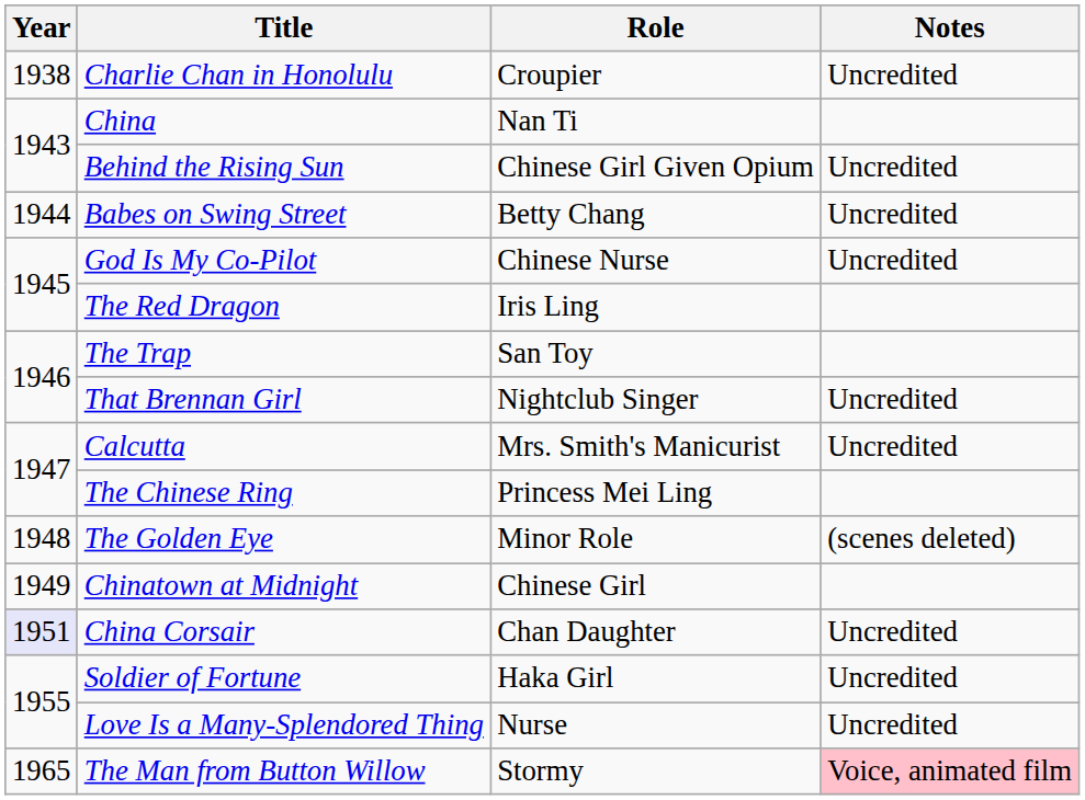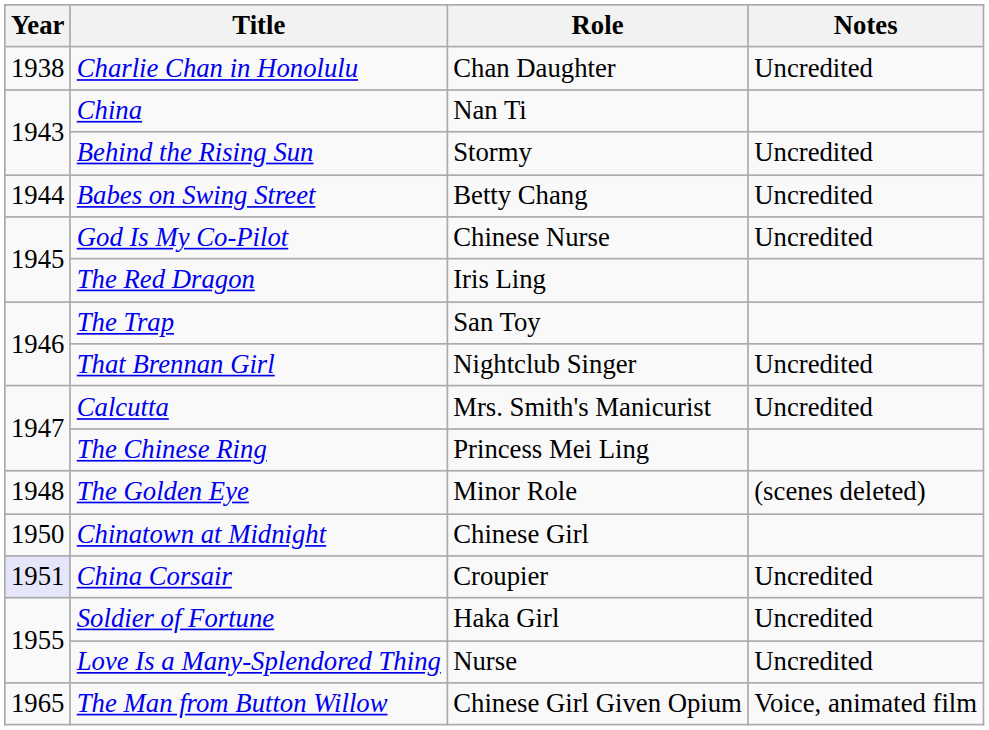Charlie Chan in Honolulu | Role: Croupier -> Chan Daughter
Behind the Rising Sun | Role: Chinese Girl Given Opium -> Stormy
Chinatown at Midnight | Year: 1949 -> 1950
China Corsair | Role: Chan Daughter -> Croupier
The Man from Button Willow | Role: Stormy -> Chinese Girl Given Opium
The Man from Button Willow | Notes: pink background -> no background
